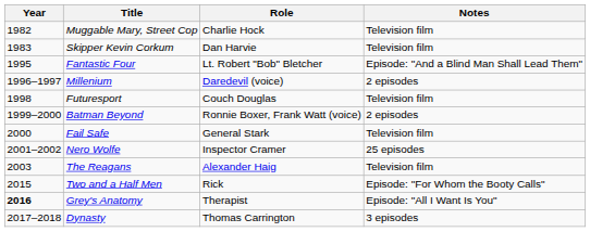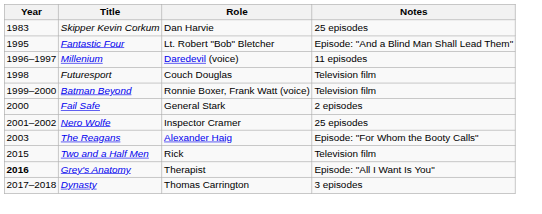- row: 1982 | Muggable Mary, Street Cop | Charlie Hock | Television film
Skipper Kevin Corkum | Notes: Television film -> 25 episodes
Millenium | Notes: 2 episodes -> 11 episodes
Batman Beyond | Notes: 2 episodes -> Television film
Fail Safe | Notes: Television film -> 2 episodes
The Reagans | Notes: Television film -> Episode: "For Whom the Booty Calls"
Two and a Half Men | Notes: Episode: "For Whom the Booty Calls" -> Television film
